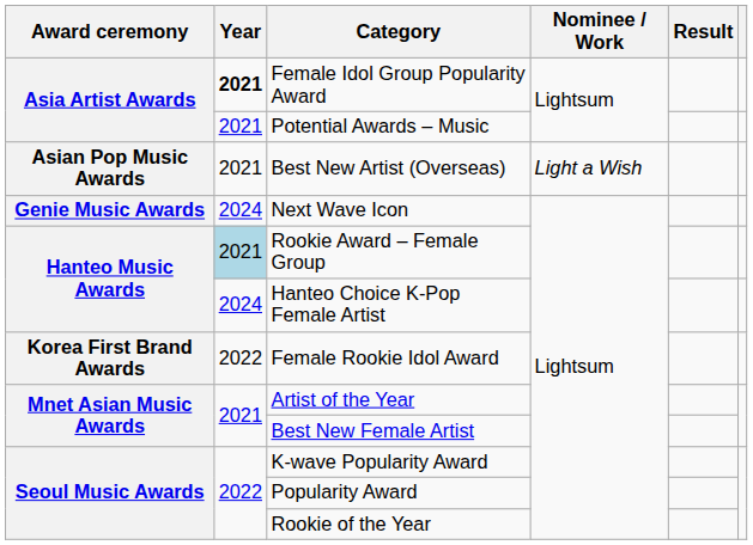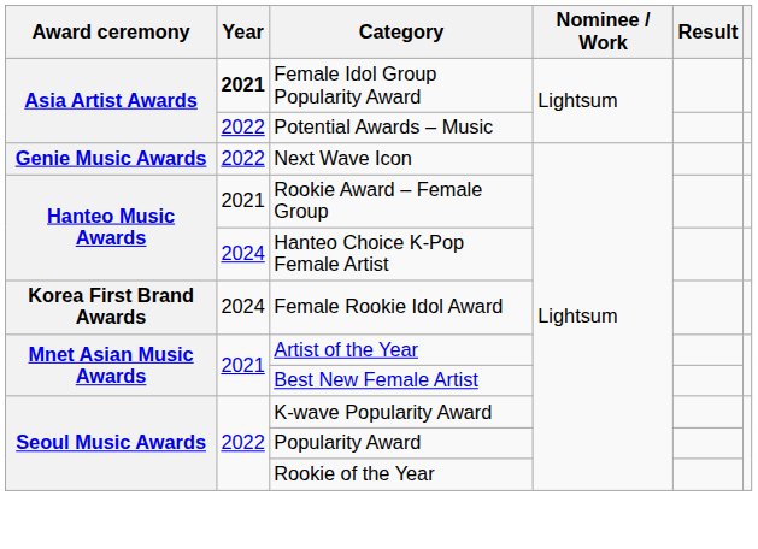Potential Awards – Music | Year: 2021 -> 2022
- row: Asian Pop Music Awards | 2021 | Best New Artist (Overseas) | Light a Wish
Next Wave Icon | Year: 2024 -> 2022
Rookie Award – Female Group | Year: lightblue background -> no background
Female Rookie Idol Award | Year: 2022 -> 2024
